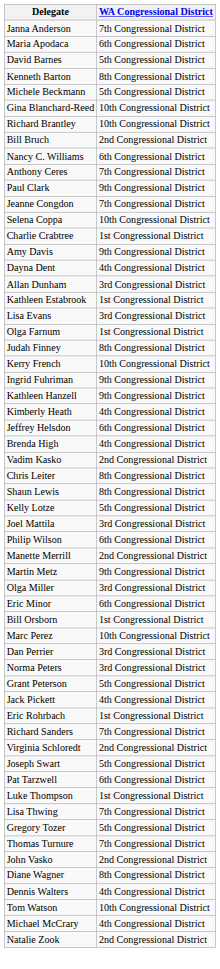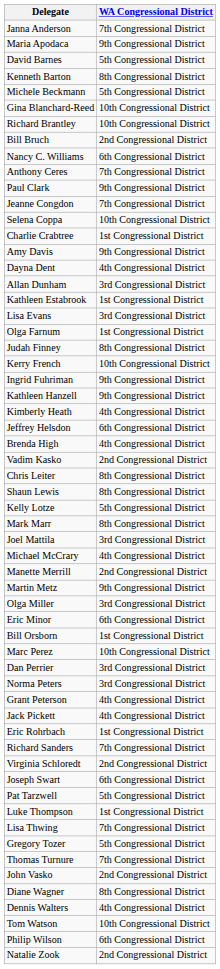Maria Apodaca | WA Congressional District: 6th Congressional District -> 9th Congressional District
+ row: Mark Marr | 8th Congressional District
rows swapped: Michael McCrary <-> Philip Wilson
Grant Peterson | WA Congressional District: 5th Congressional District -> 4th Congressional District
Joseph Swart | WA Congressional District: 5th Congressional District -> 6th Congressional District
Pat Tarzwell | WA Congressional District: 6th Congressional District -> 5th Congressional District
